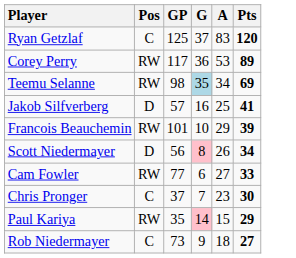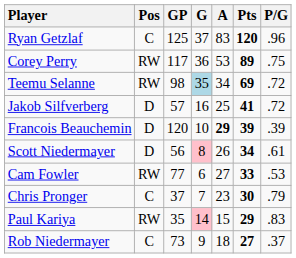+ column: P/G | .96 | .75 | .72 | .72 | .39 | .61 | .53 | .79 | .83 | .37
Francois Beauchemin | Pos: RW -> D
Francois Beauchemin | GP: 101 -> 120
Francois Beauchemin | A: normal -> bold
